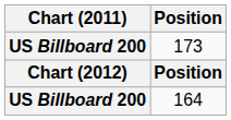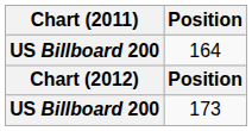rows swapped: 173 <-> 164
